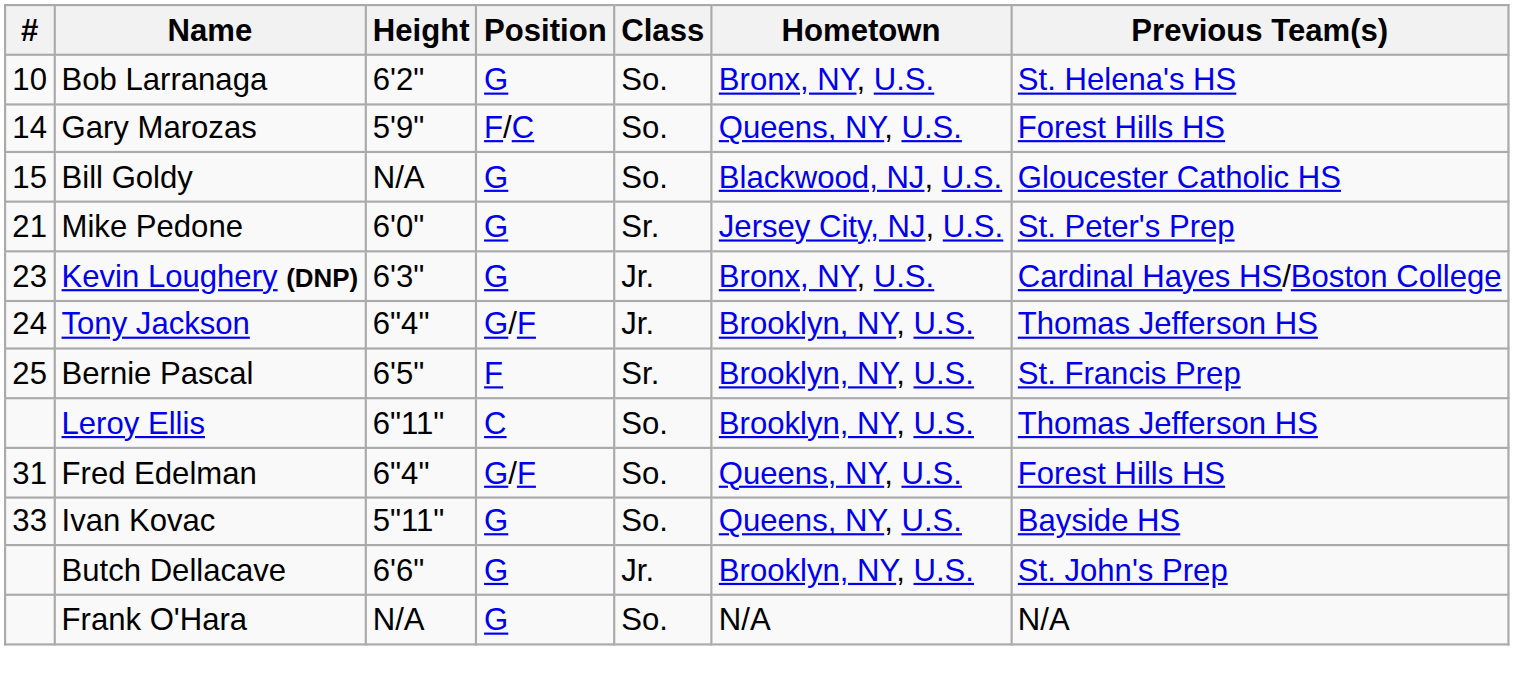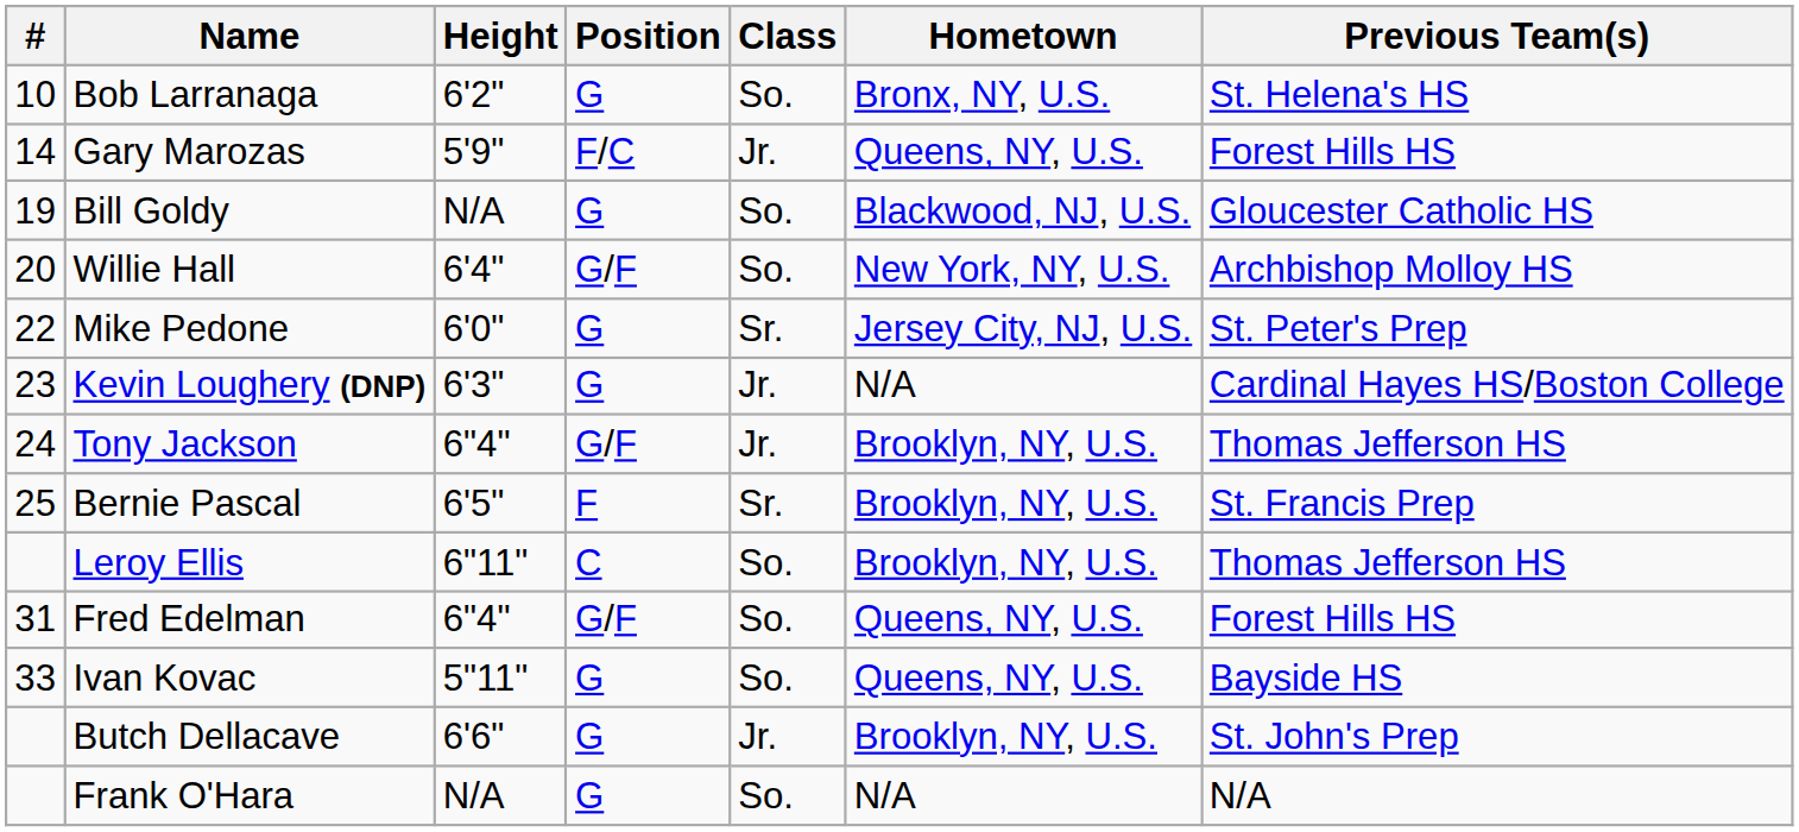Gary Marozas | Class: So. -> Jr.
Bill Goldy | #: 15 -> 19
+ row: 20 | Willie Hall | 6'4" | G/F | So. | New York, NY, U.S. | Archbishop Molloy HS
Mike Pedone | #: 21 -> 22
Kevin Loughery (DNP) | Hometown: Bronx, NY, U.S. -> N/A
